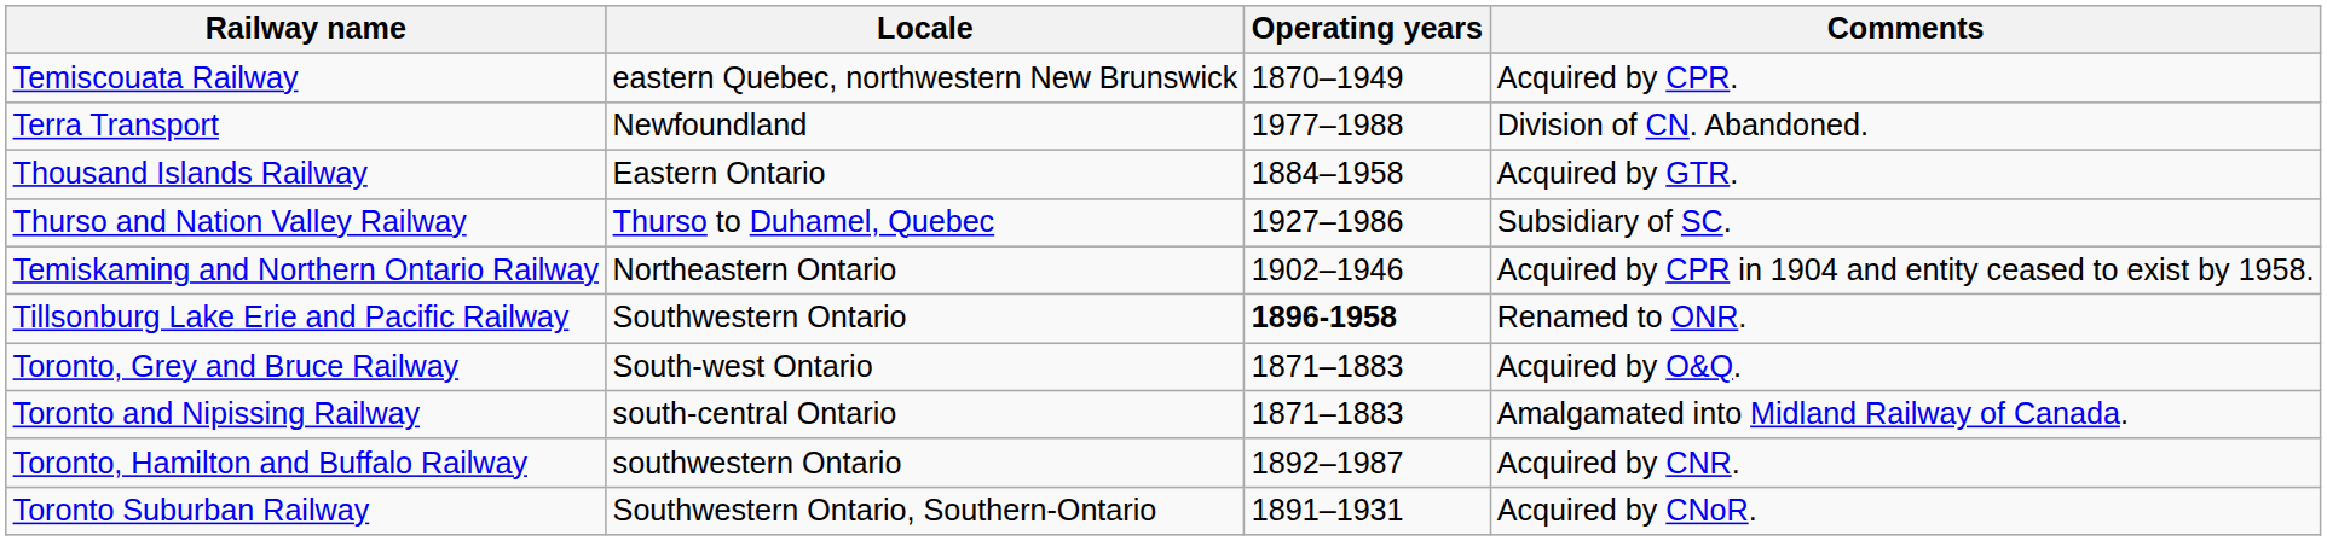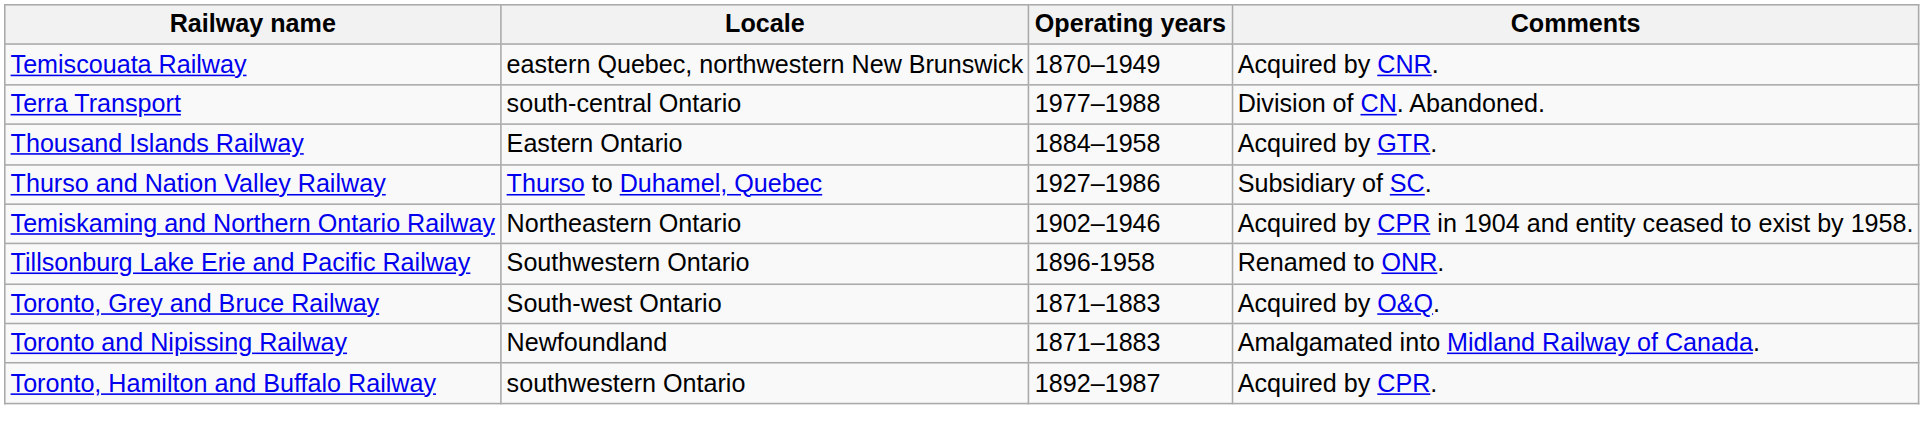Temiscouata Railway | Comments: Acquired by CPR. -> Acquired by CNR.
Terra Transport | Locale: Newfoundland -> south-central Ontario
Tillsonburg Lake Erie and Pacific Railway | Operating years: bold -> normal
Toronto and Nipissing Railway | Locale: south-central Ontario -> Newfoundland
Toronto, Hamilton and Buffalo Railway | Comments: Acquired by CNR. -> Acquired by CPR.
- row: Toronto Suburban Railway | Southwestern Ontario, Southern-Ontario | 1891–1931 | Acquired by CNoR.
